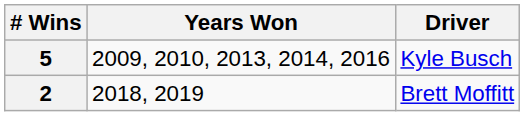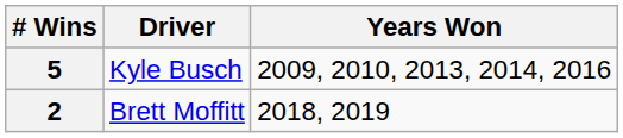columns swapped: Driver <-> Years Won
